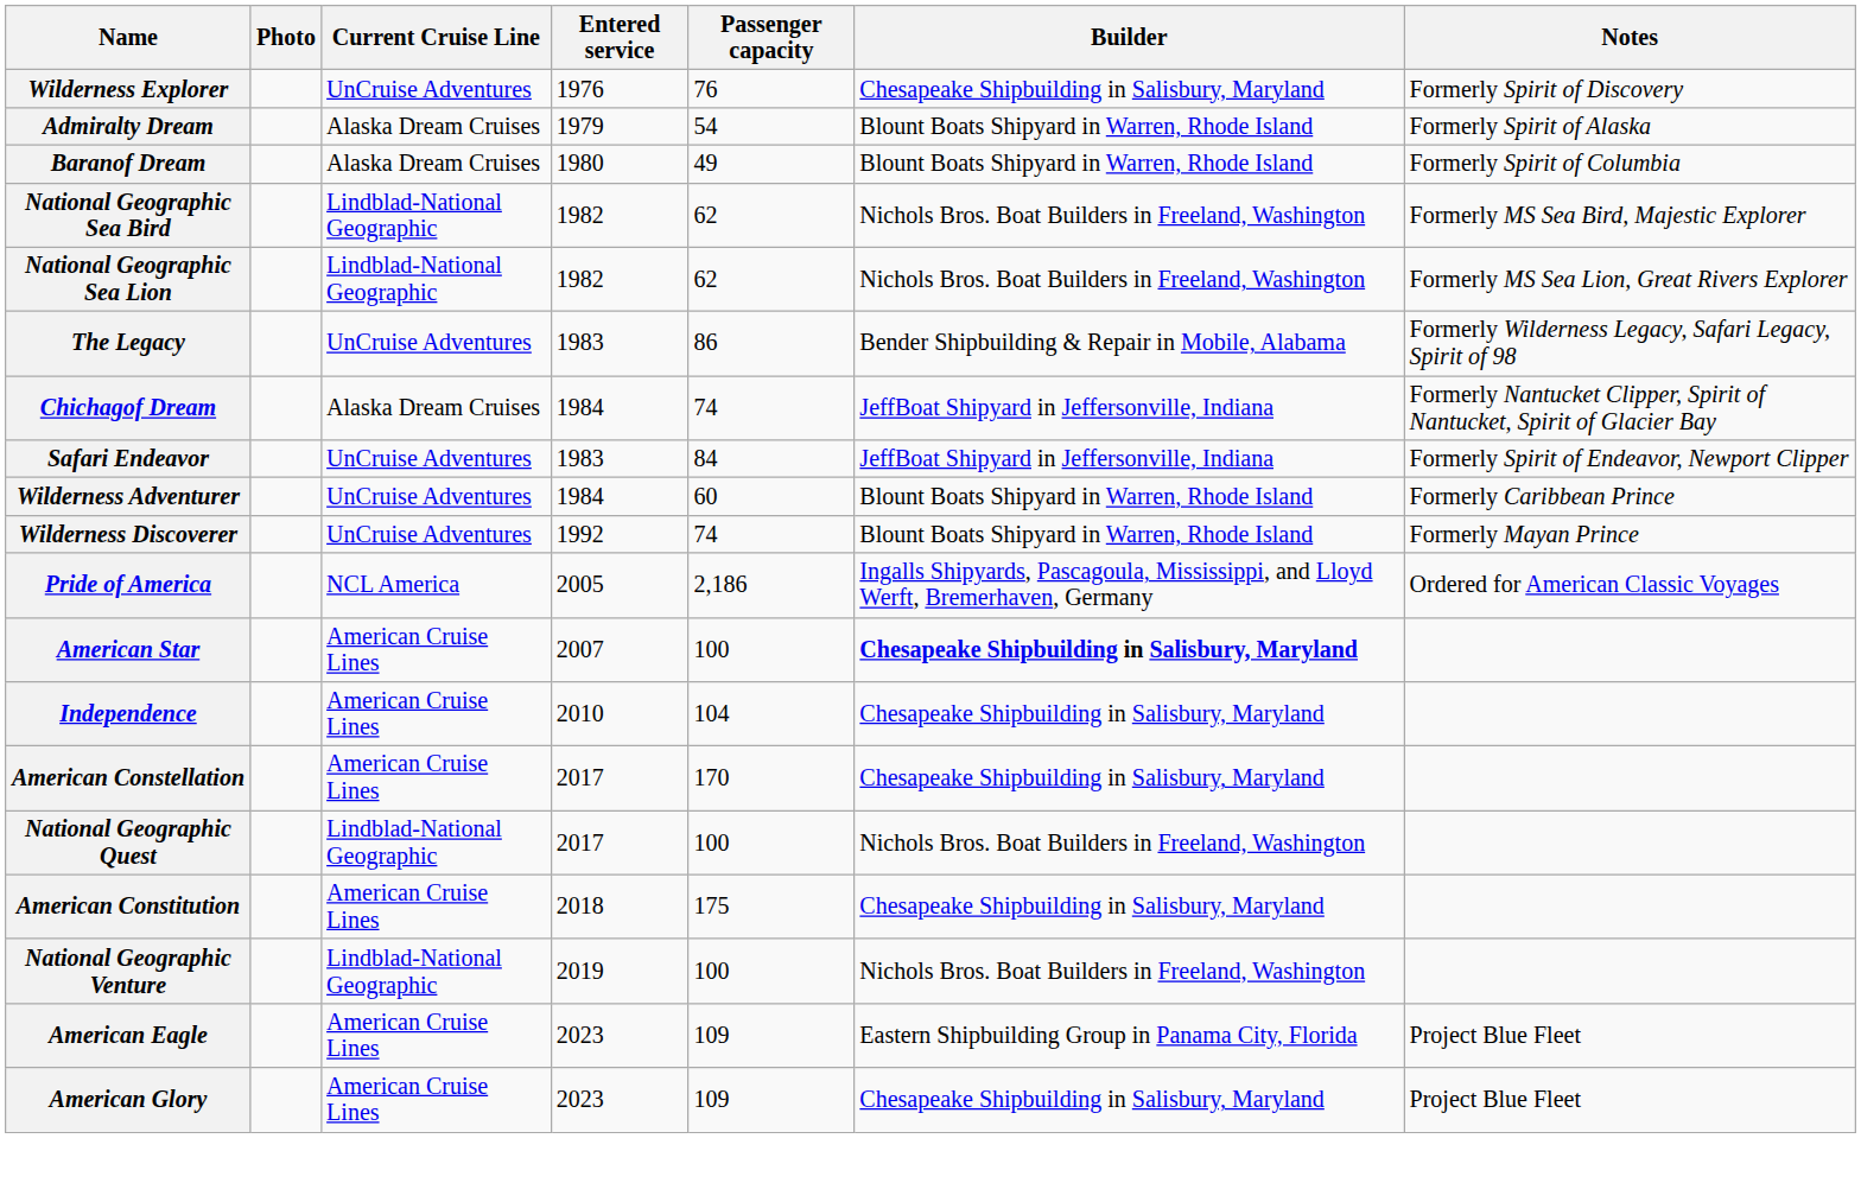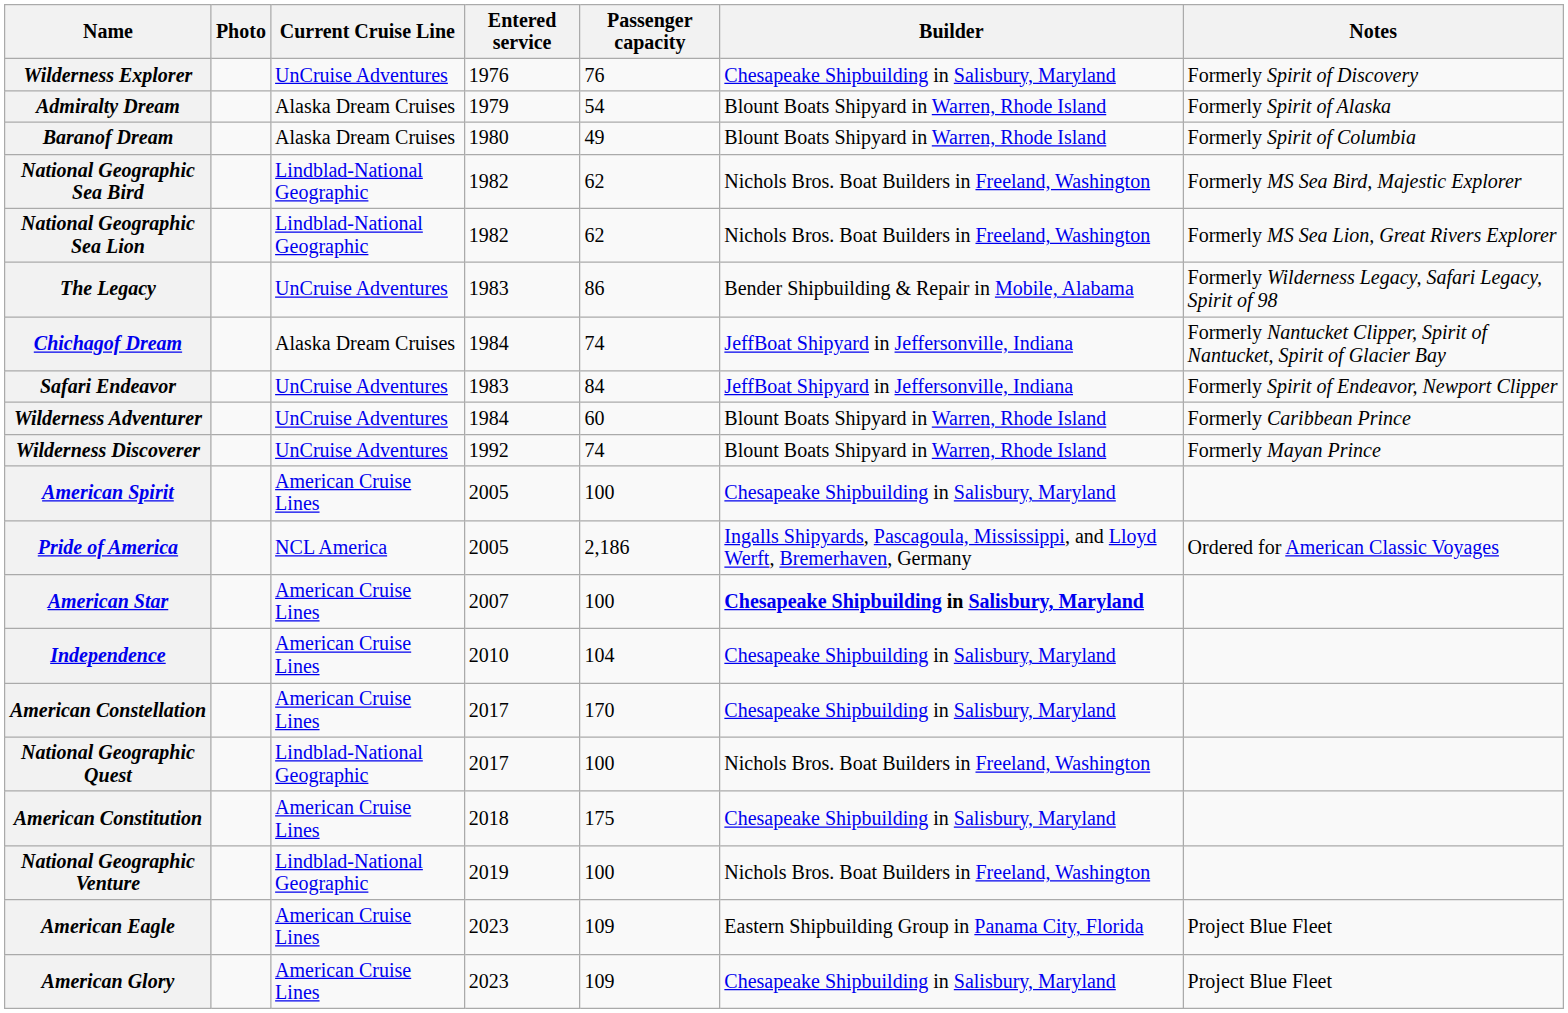+ row: American Spirit | American Cruise Lines | 2005 | 100 | Chesapeake Shipbuilding in Salisbury, Maryland
